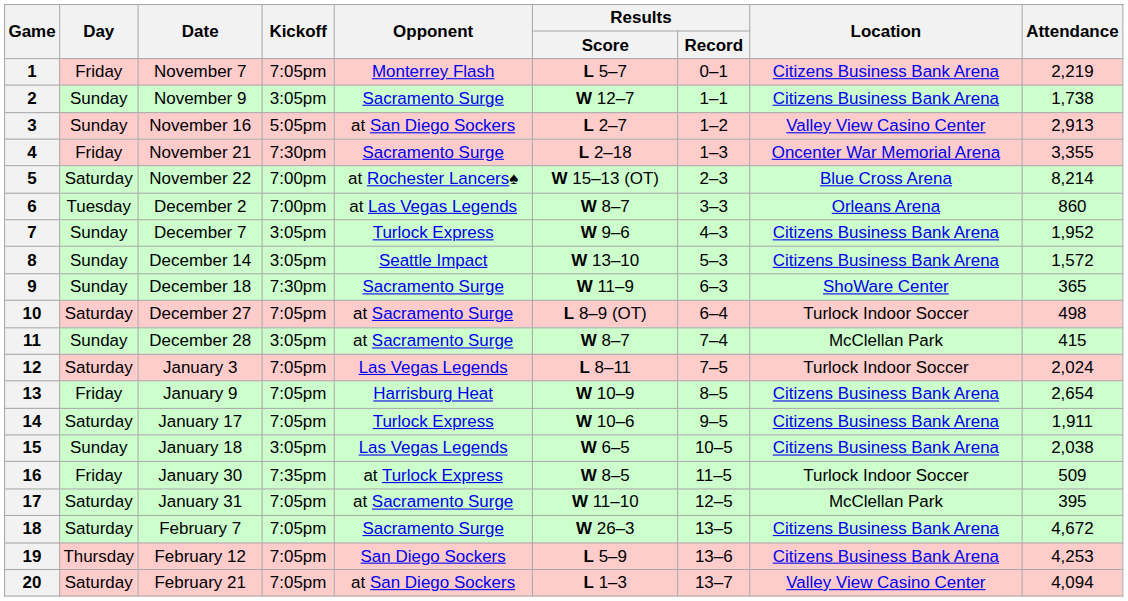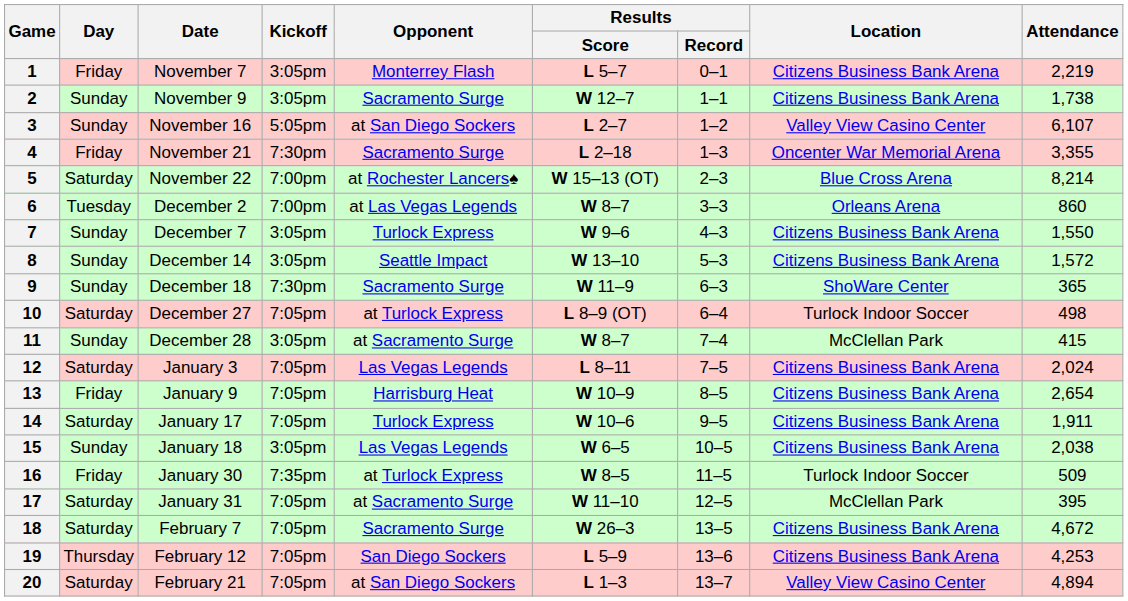1 | Kickoff: 7:05pm -> 3:05pm
3 | Attendance: 2,913 -> 6,107
7 | Attendance: 1,952 -> 1,550
10 | Opponent: at Sacramento Surge -> at Turlock Express
12 | Location: Turlock Indoor Soccer -> Citizens Business Bank Arena
20 | Attendance: 4,094 -> 4,894
